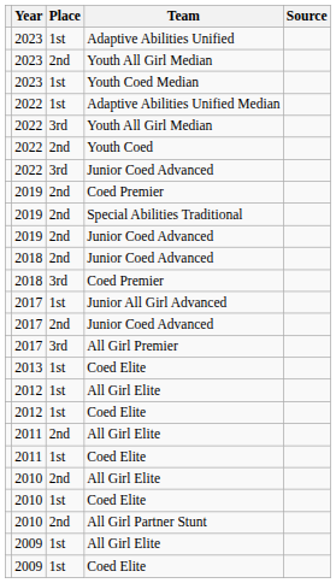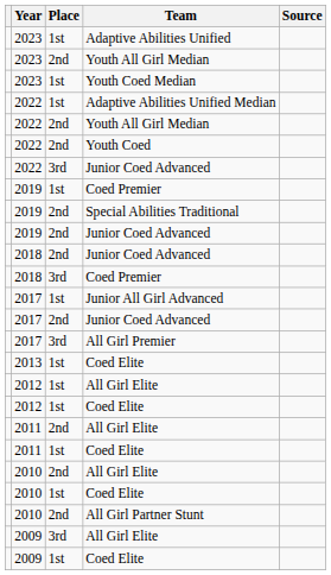2022 / Youth All Girl Median | Place: 3rd -> 2nd
2019 / Coed Premier | Place: 2nd -> 1st
2009 / All Girl Elite | Place: 1st -> 3rd
